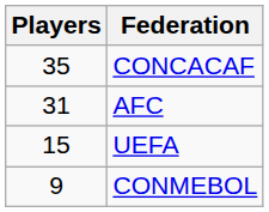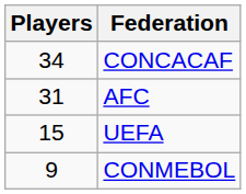CONCACAF | Players: 35 -> 34
